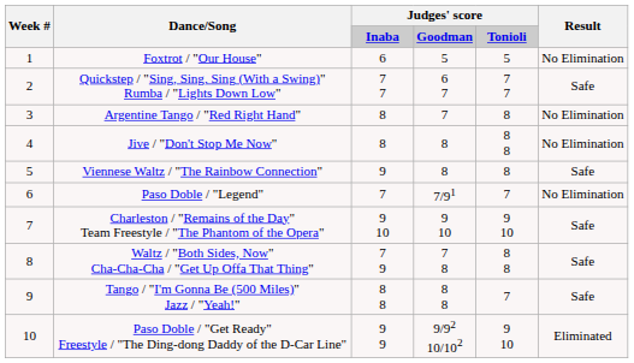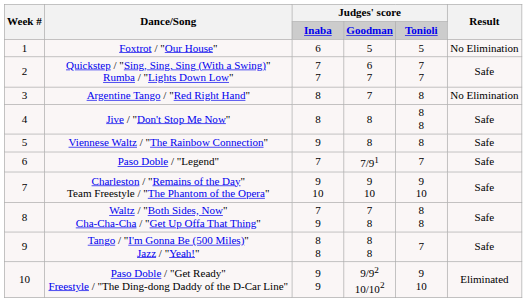Jive / "Don't Stop Me Now" | Result: No Elimination -> Safe
Paso Doble / "Legend" | Result: No Elimination -> Safe
